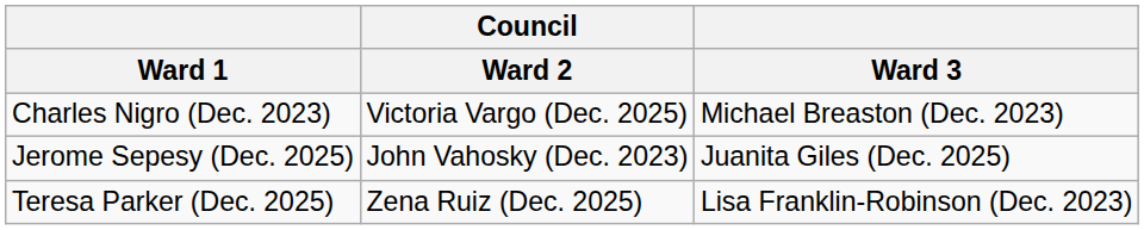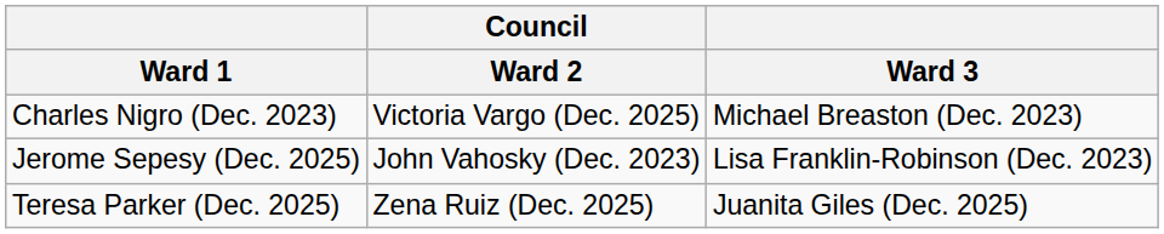Jerome Sepesy (Dec. 2025) | Ward 3: Juanita Giles (Dec. 2025) -> Lisa Franklin-Robinson (Dec. 2023)
Teresa Parker (Dec. 2025) | Ward 3: Lisa Franklin-Robinson (Dec. 2023) -> Juanita Giles (Dec. 2025)
